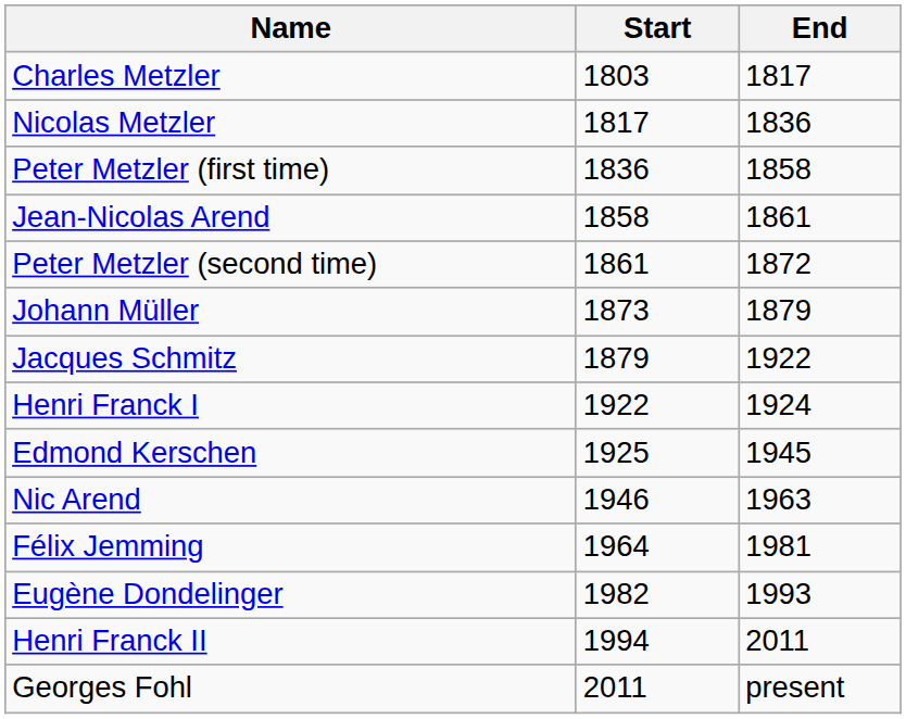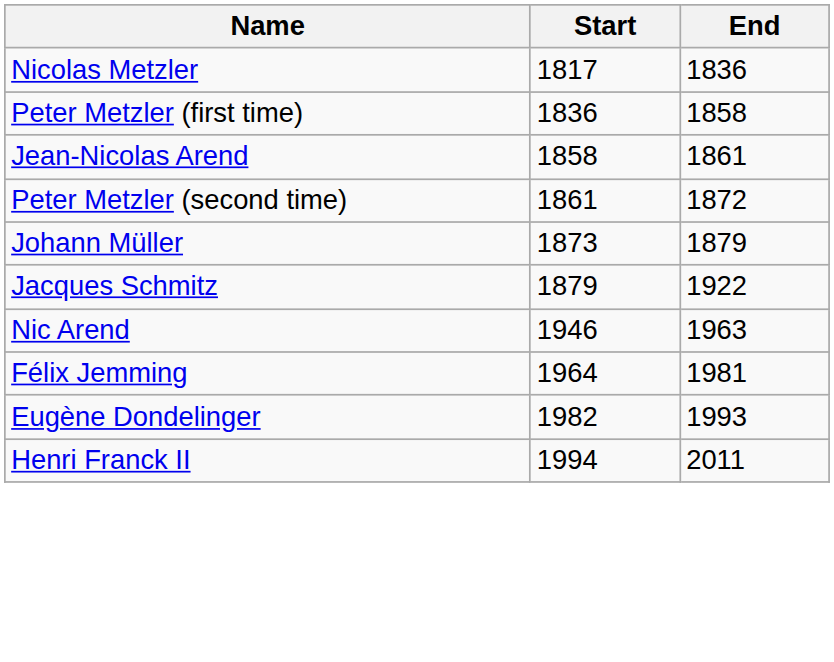- row: Charles Metzler | 1803 | 1817
- row: Henri Franck I | 1922 | 1924
- row: Edmond Kerschen | 1925 | 1945
- row: Georges Fohl | 2011 | present
